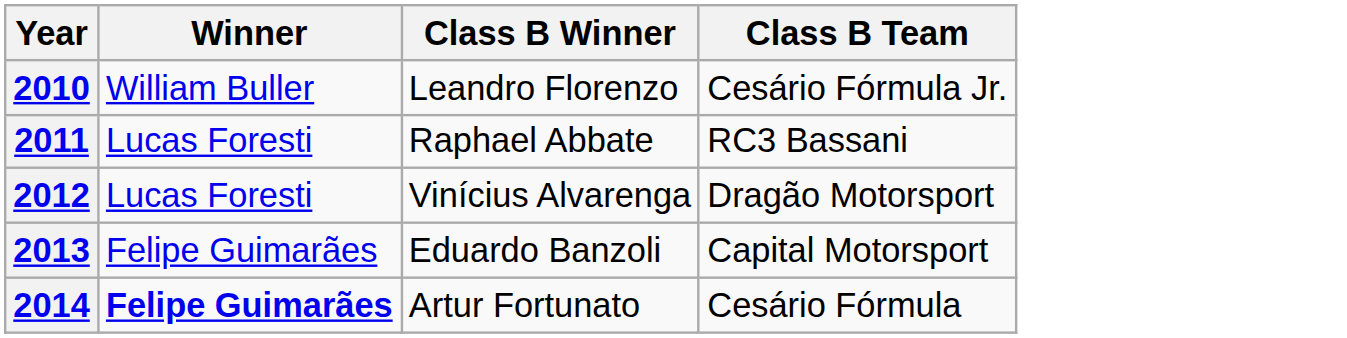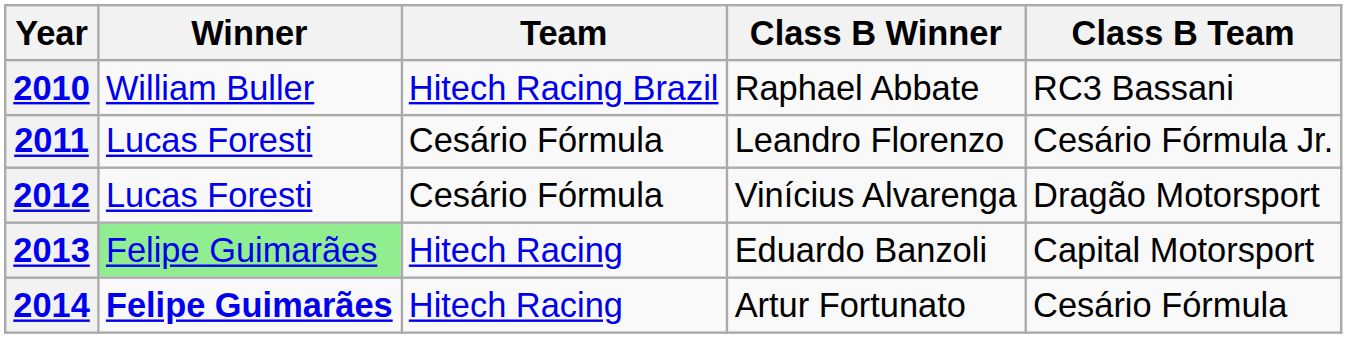+ column: Team | Hitech Racing Brazil | Cesário Fórmula | Cesário Fórmula | Hitech Racing | Hitech Racing
2010 | Class B Winner: Leandro Florenzo -> Raphael Abbate
2010 | Class B Team: Cesário Fórmula Jr. -> RC3 Bassani
2011 | Class B Winner: Raphael Abbate -> Leandro Florenzo
2011 | Class B Team: RC3 Bassani -> Cesário Fórmula Jr.
2013 | Winner: no background -> lightgreen background
